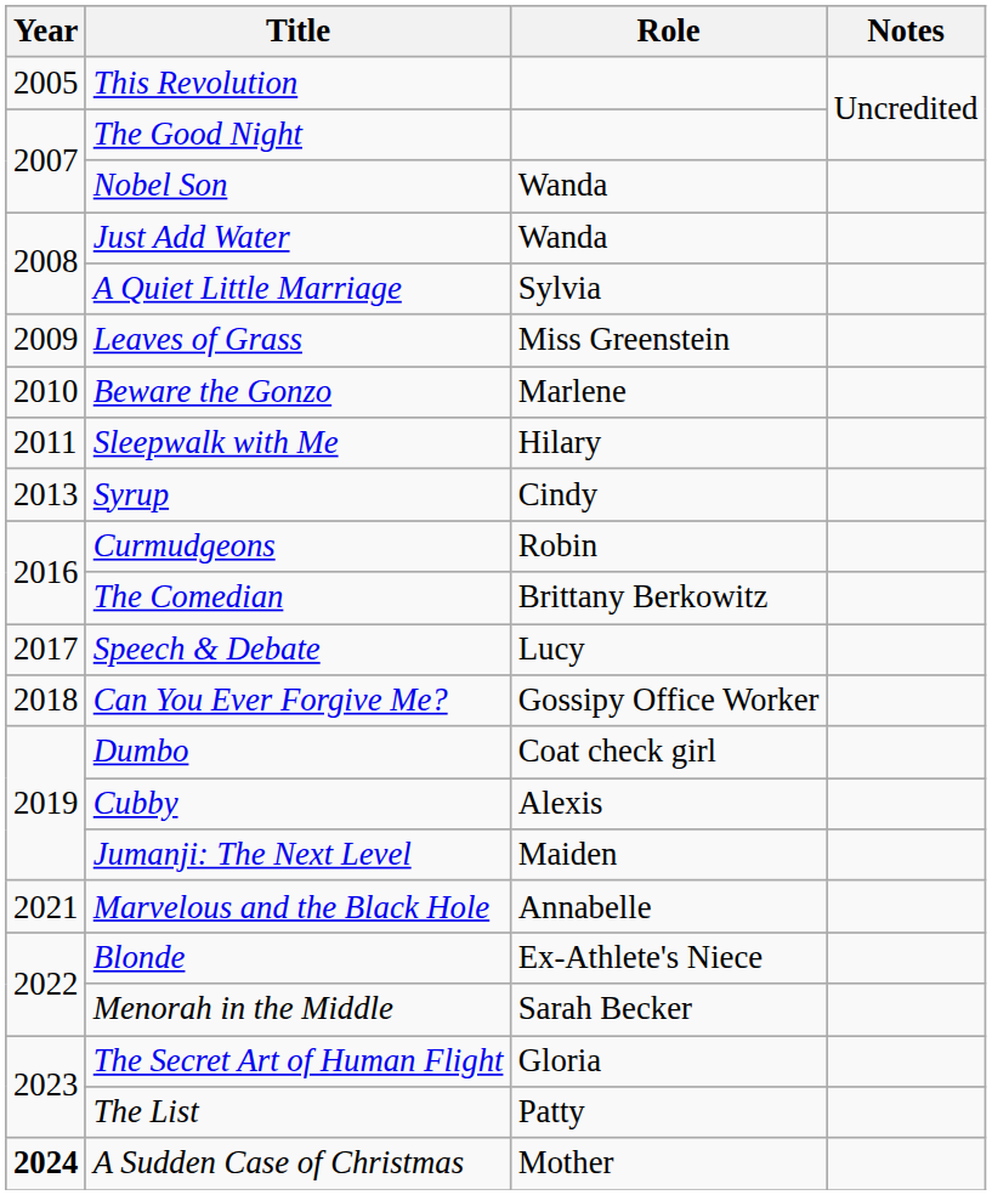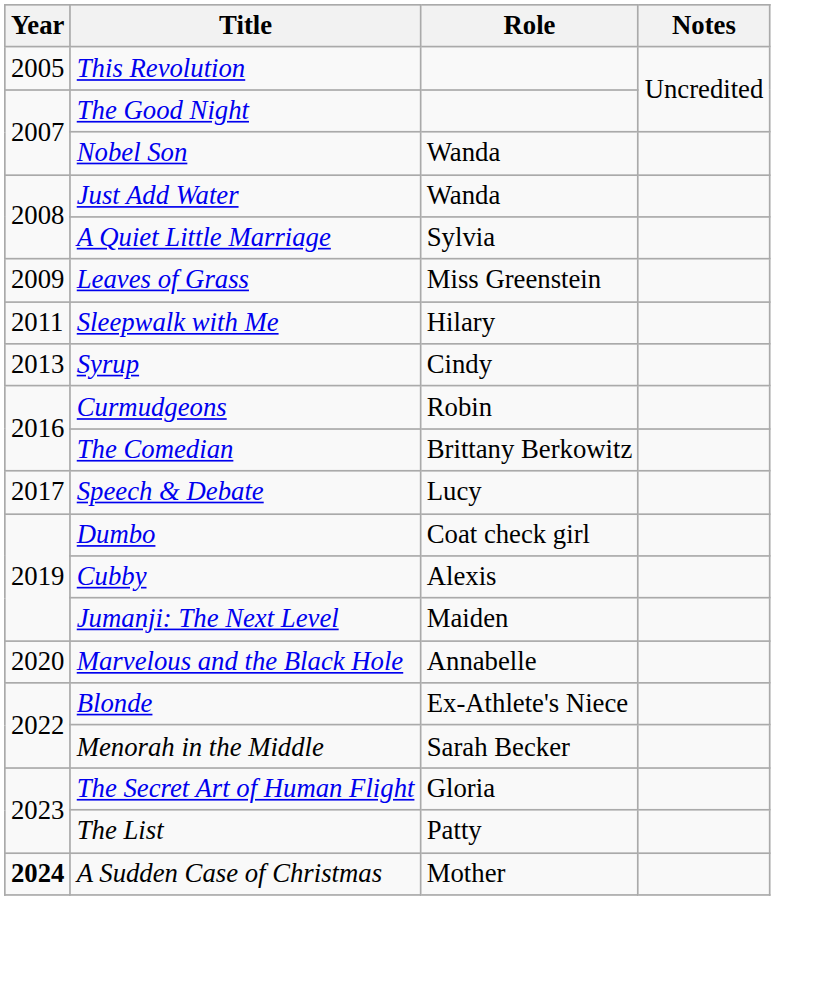- row: 2010 | Beware the Gonzo | Marlene
- row: 2018 | Can You Ever Forgive Me? | Gossipy Office Worker
Marvelous and the Black Hole | Year: 2021 -> 2020
